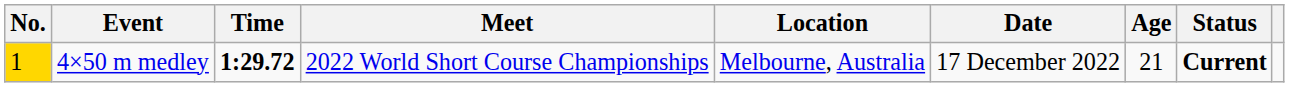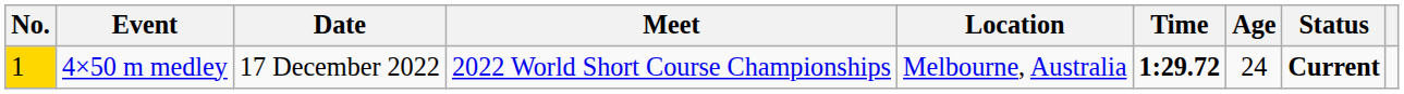columns swapped: Time <-> Date
4×50 m medley | Age: 21 -> 24
